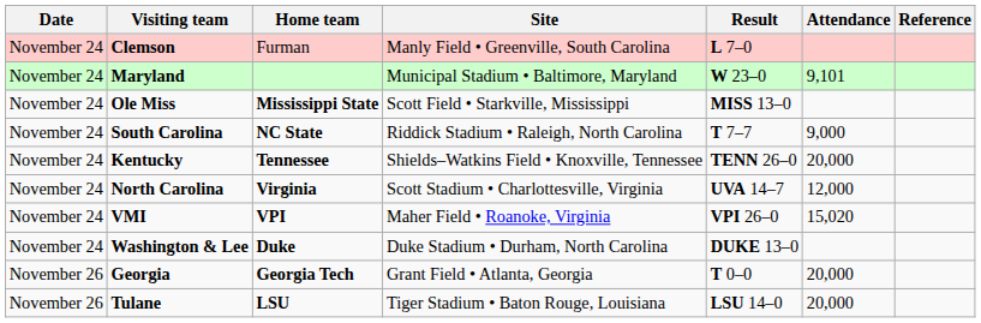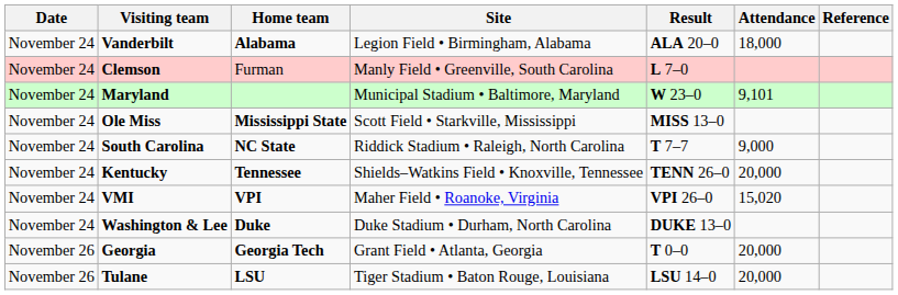+ row: November 24 | Vanderbilt | Alabama | Legion Field • Birmingham, Alabama | ALA 20–0 | 18,000
- row: November 24 | North Carolina | Virginia | Scott Stadium • Charlottesville, Virginia | UVA 14–7 | 12,000
